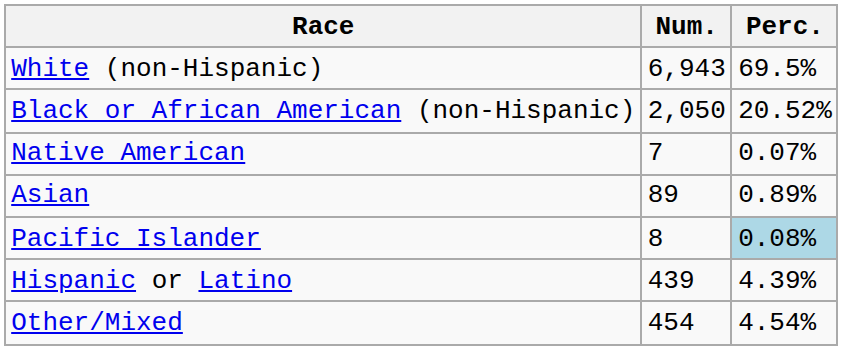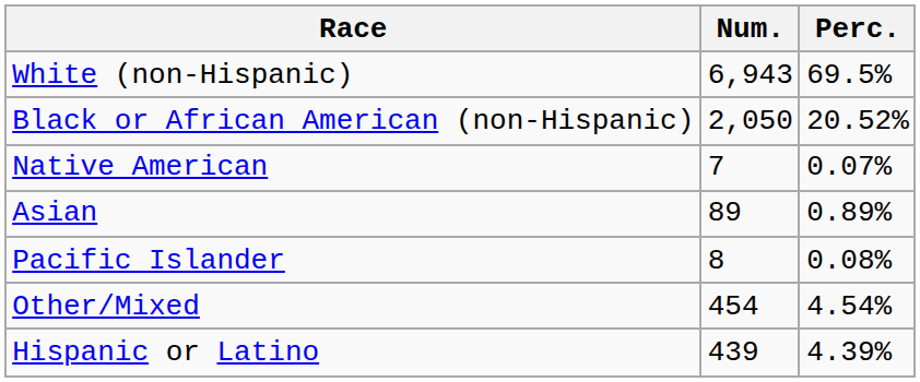Pacific Islander | Perc.: lightblue background -> no background
rows swapped: Other/Mixed <-> Hispanic or Latino
